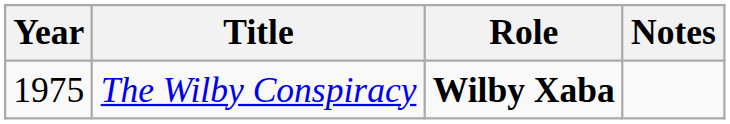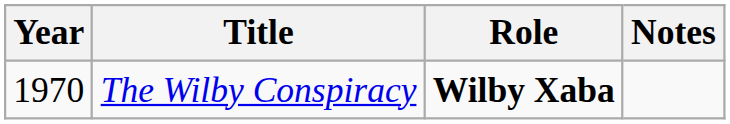The Wilby Conspiracy | Year: 1975 -> 1970
